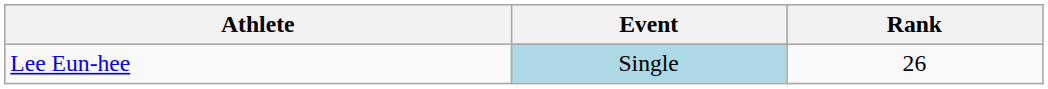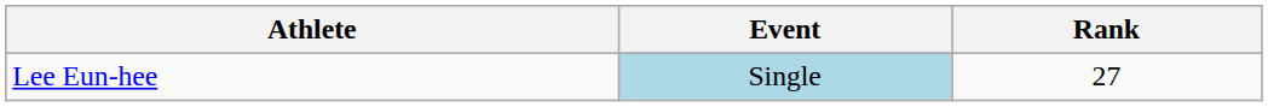Lee Eun-hee | Rank: 26 -> 27
